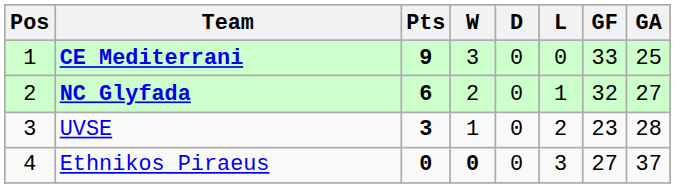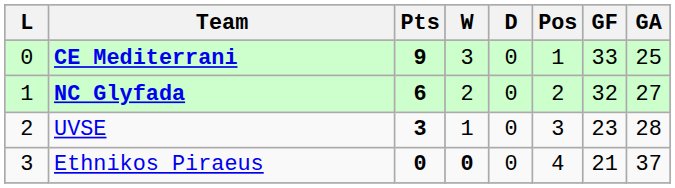columns swapped: Pos <-> L
Ethnikos Piraeus | GF: 27 -> 21
